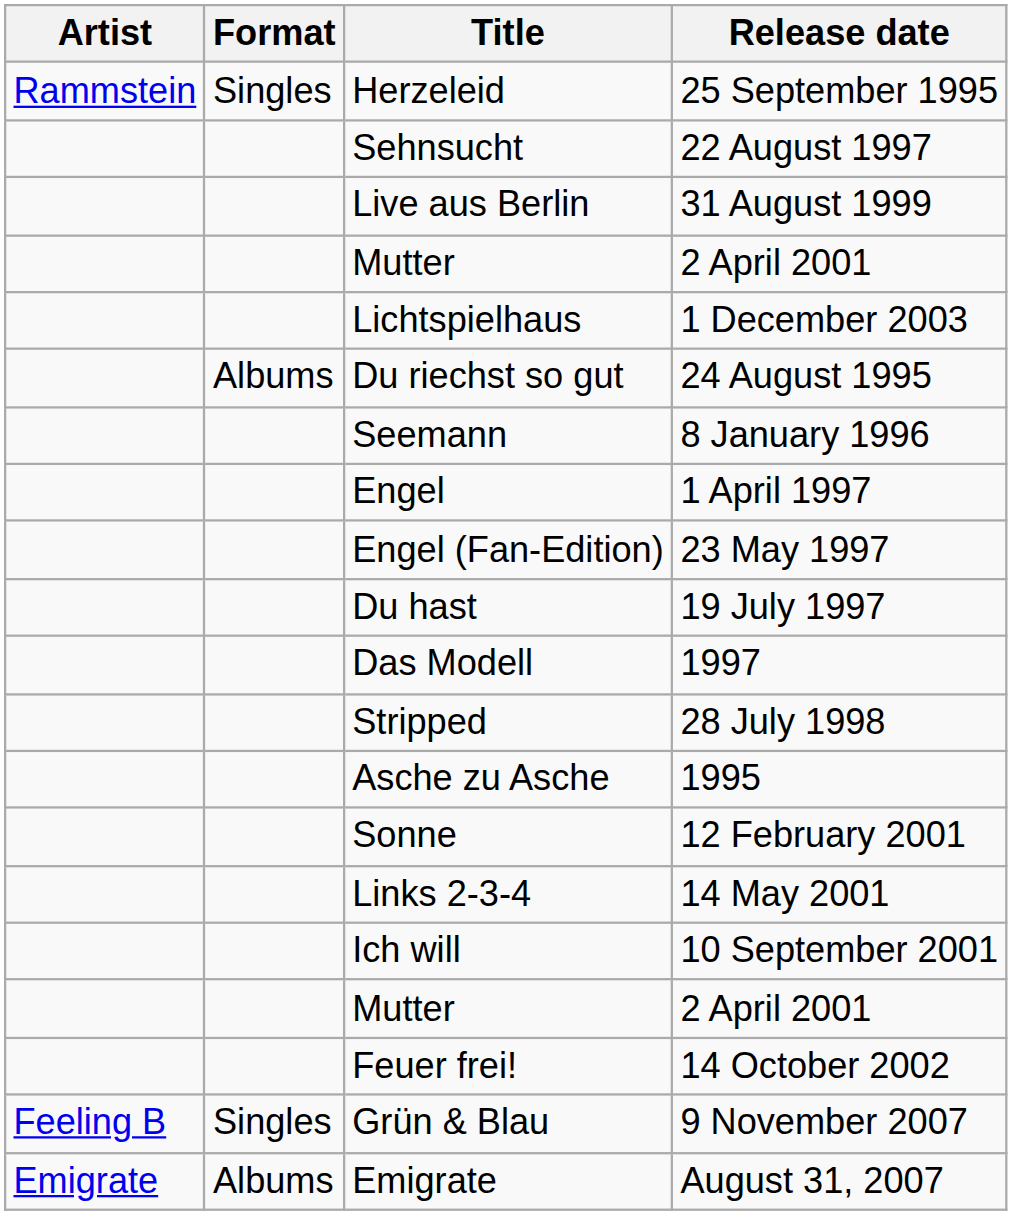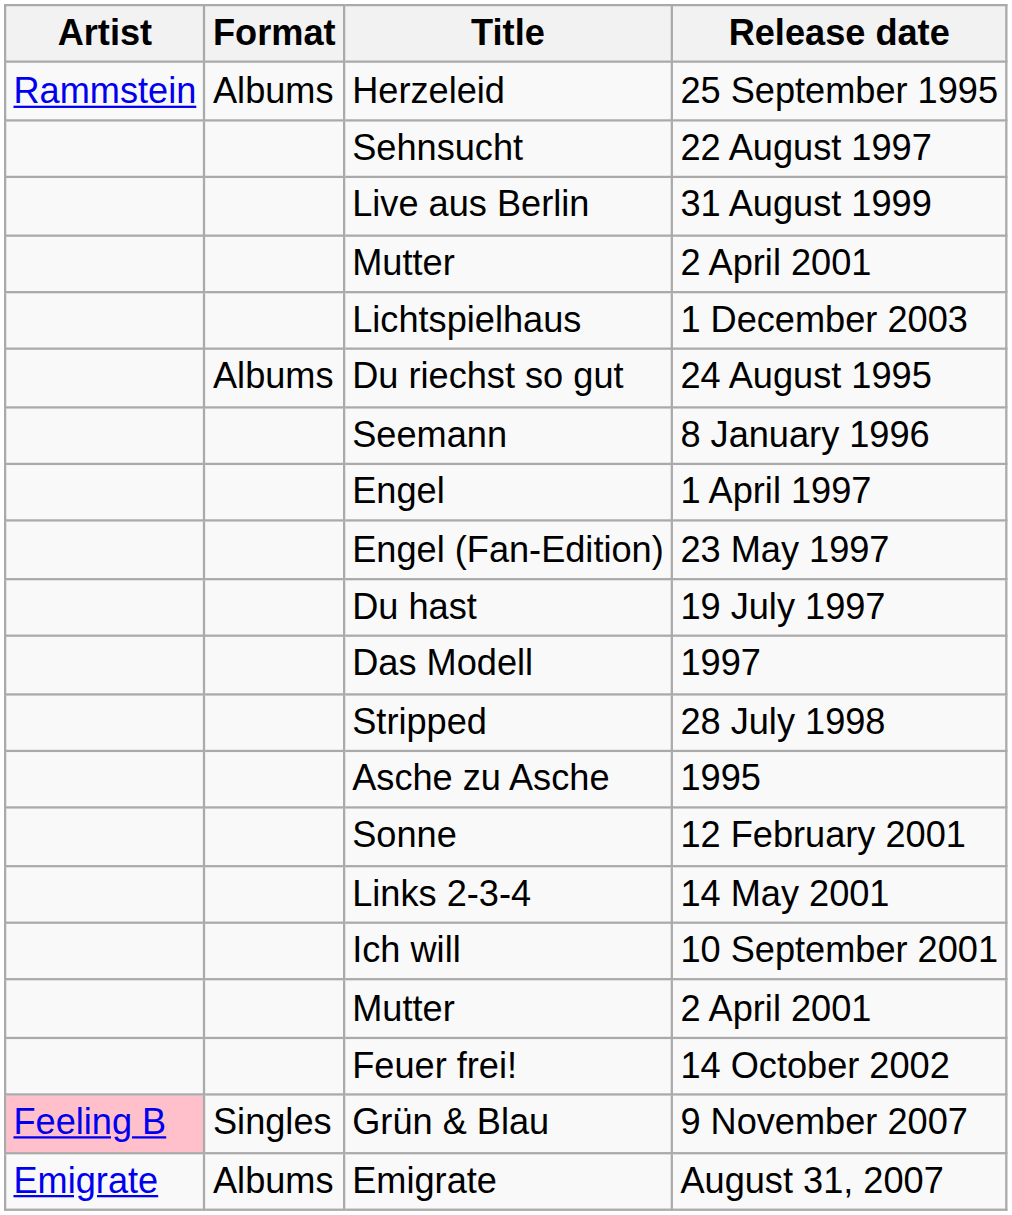Herzeleid | Format: Singles -> Albums
Grün & Blau | Artist: no background -> pink background
